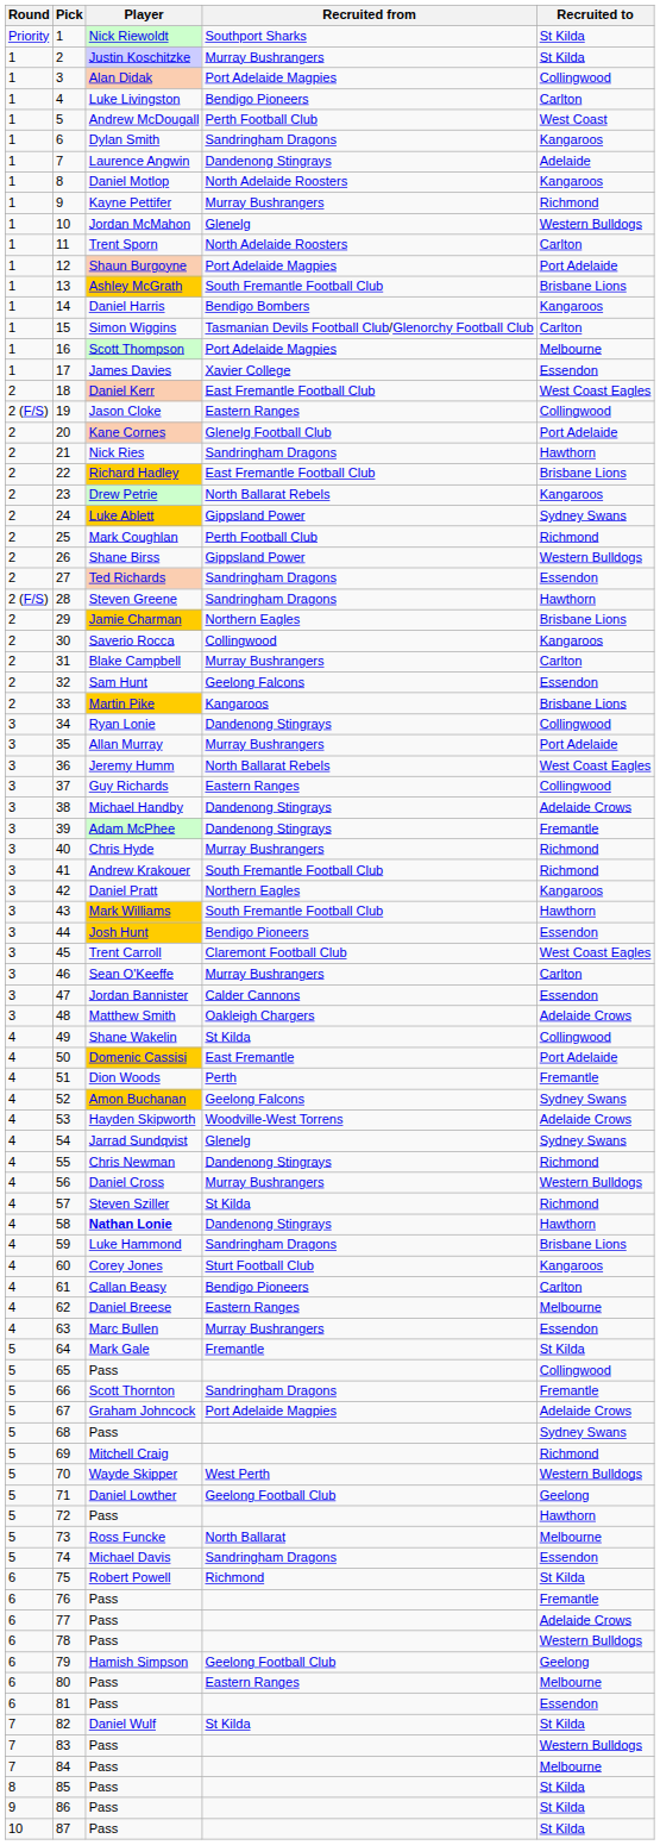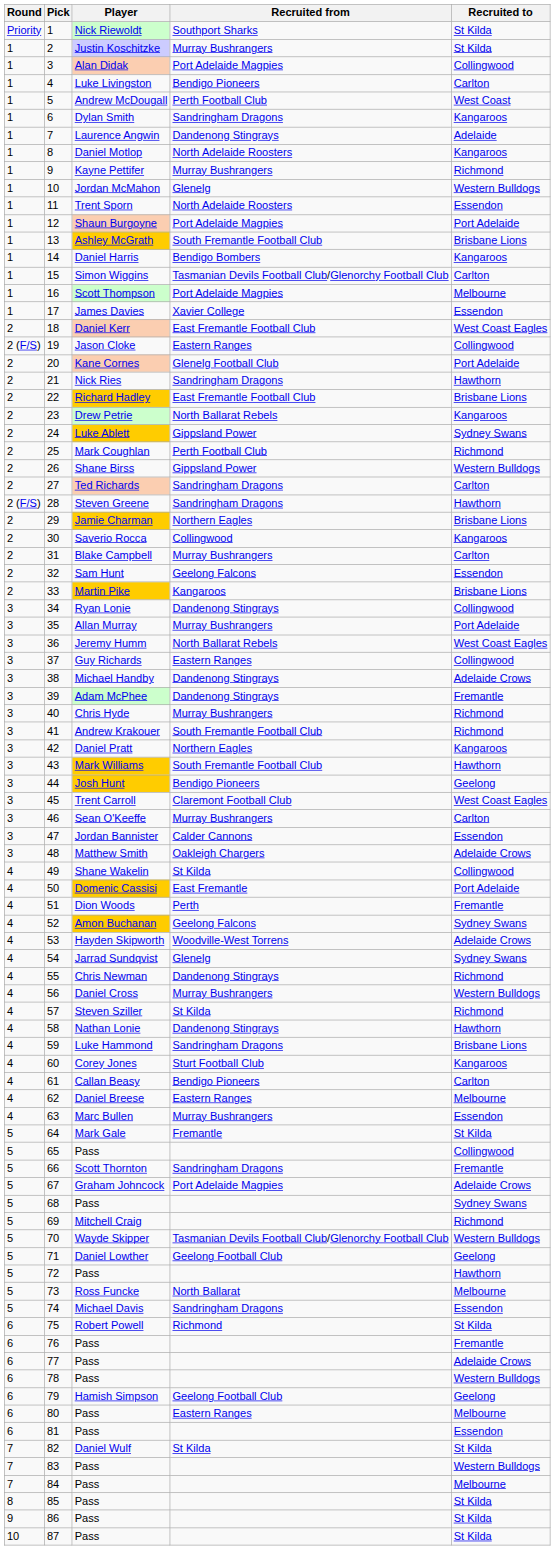11 | Recruited to: Carlton -> Essendon
27 | Recruited to: Essendon -> Carlton
44 | Recruited to: Essendon -> Geelong
58 | Player: bold -> normal
70 | Recruited from: West Perth -> Tasmanian Devils Football Club/Glenorchy Football Club
